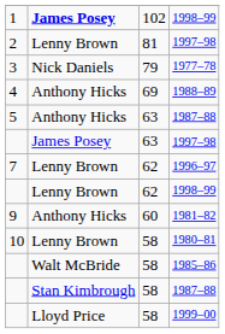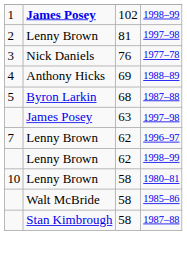1977–78 | column 3: 79 -> 76
5 / 1987–88 | column 2: Anthony Hicks -> Byron Larkin
5 / 1987–88 | column 3: 63 -> 68
- row: 9 | Anthony Hicks | 60 | 1981–82
- row: Lloyd Price | 58 | 1999–00
